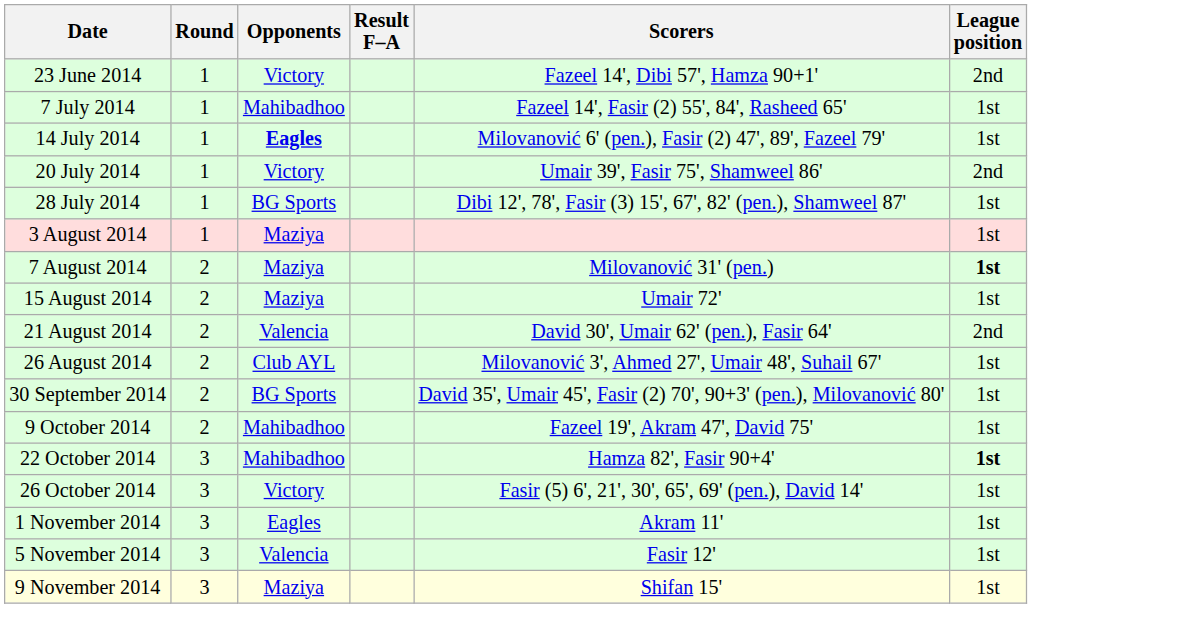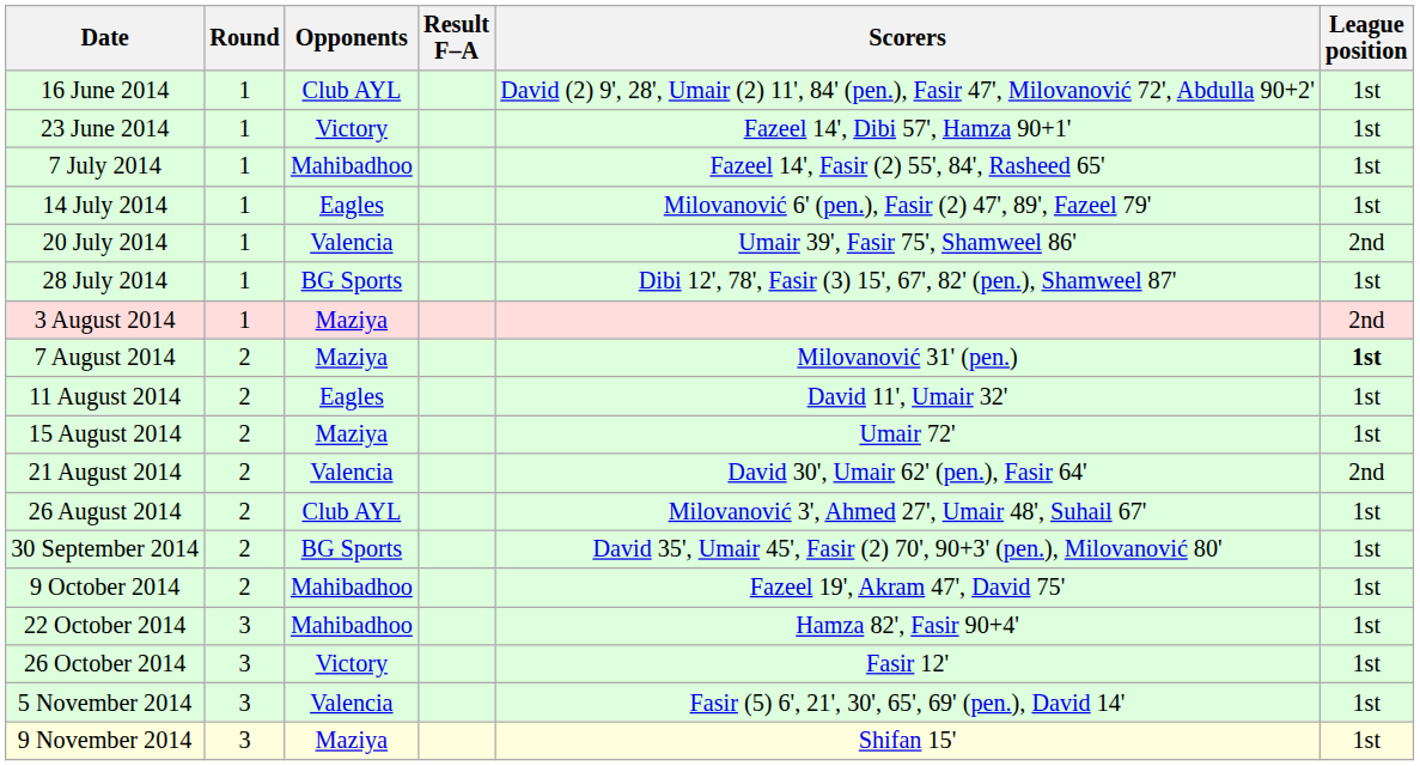+ row: 16 June 2014 | 1 | Club AYL | David (2) 9', 28', Umair (2) 11', 84' (pen.), Fasir 47', Milovanović 72', Abdulla 90+2' | 1st
23 June 2014 | League position: 2nd -> 1st
14 July 2014 | Opponents: bold -> normal
20 July 2014 | Opponents: Victory -> Valencia
3 August 2014 | League position: 1st -> 2nd
+ row: 11 August 2014 | 2 | Eagles | David 11', Umair 32' | 1st
22 October 2014 | League position: bold -> normal
26 October 2014 | Scorers: Fasir (5) 6', 21', 30', 65', 69' (pen.), David 14' -> Fasir 12'
- row: 1 November 2014 | 3 | Eagles | Akram 11' | 1st
5 November 2014 | Scorers: Fasir 12' -> Fasir (5) 6', 21', 30', 65', 69' (pen.), David 14'
